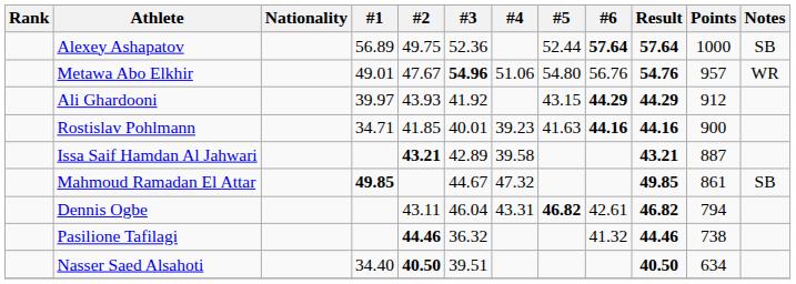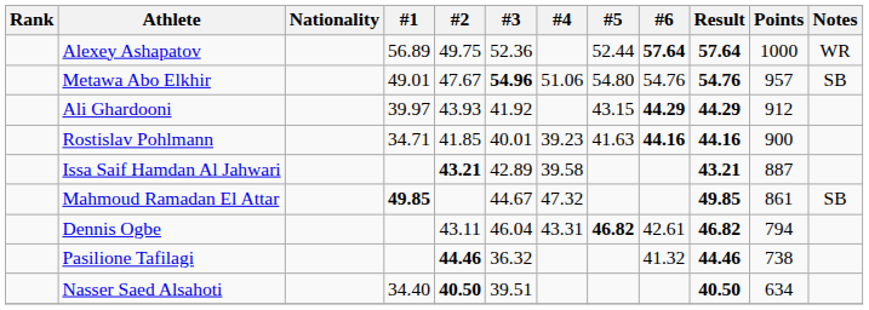Alexey Ashapatov | Notes: SB -> WR
Metawa Abo Elkhir | #6: 56.76 -> 54.76
Metawa Abo Elkhir | Notes: WR -> SB
